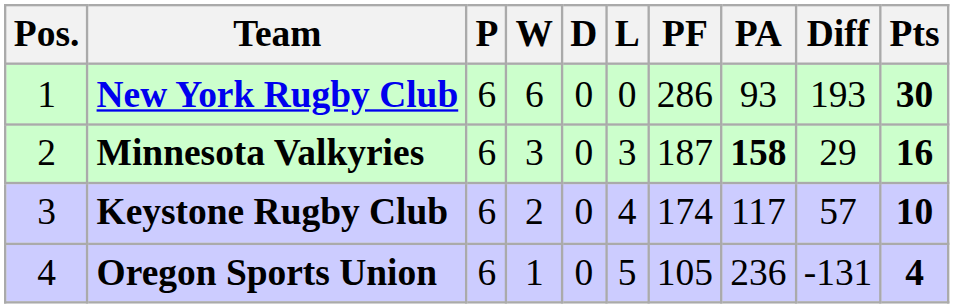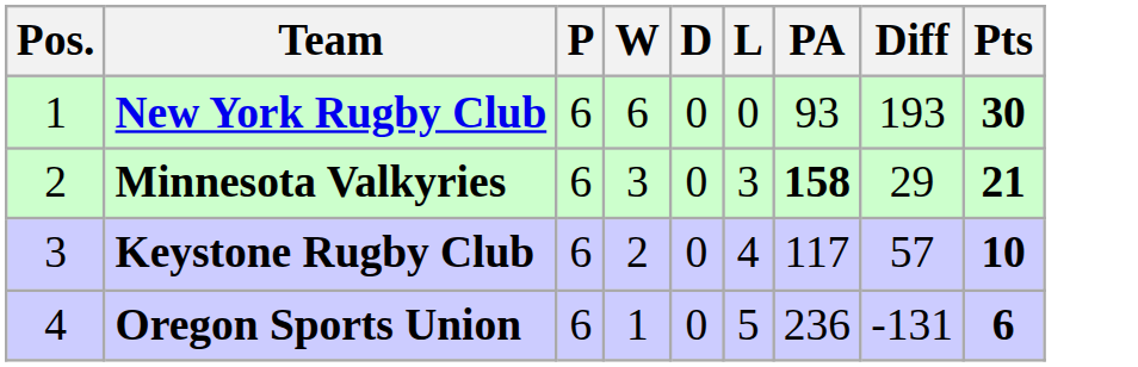- column: PF | 286 | 187 | 174 | 105
Minnesota Valkyries | Pts: 16 -> 21
Oregon Sports Union | Pts: 4 -> 6
